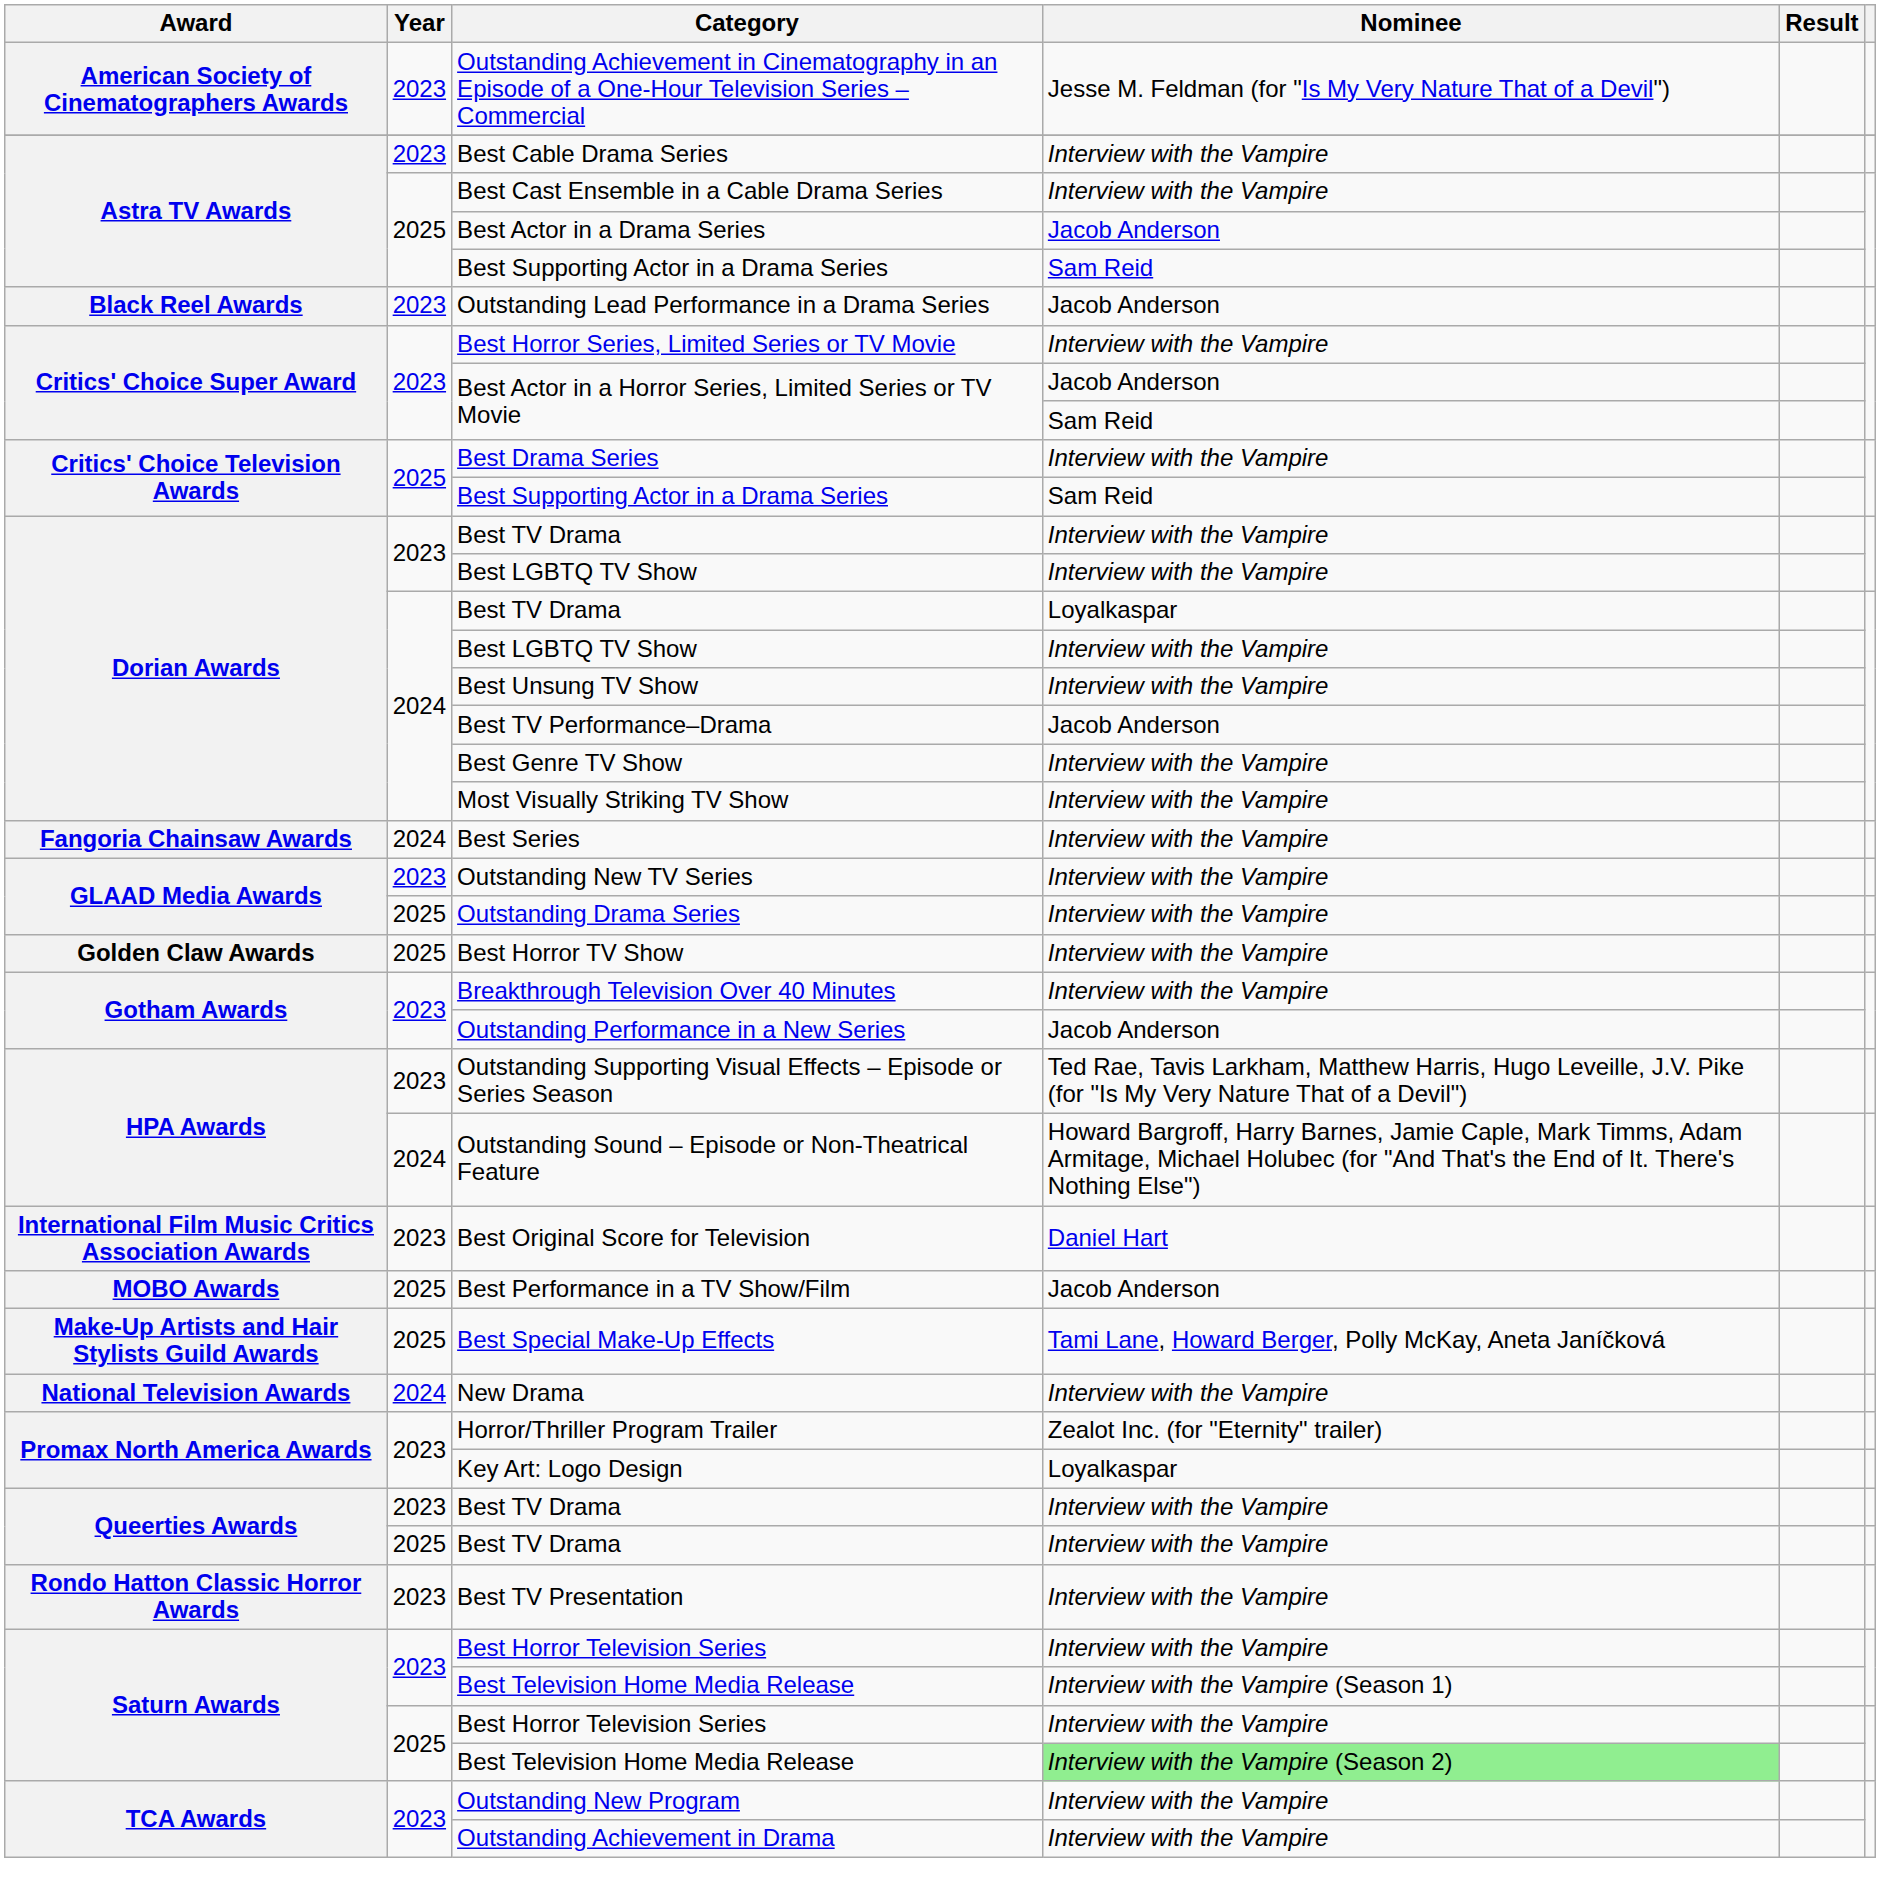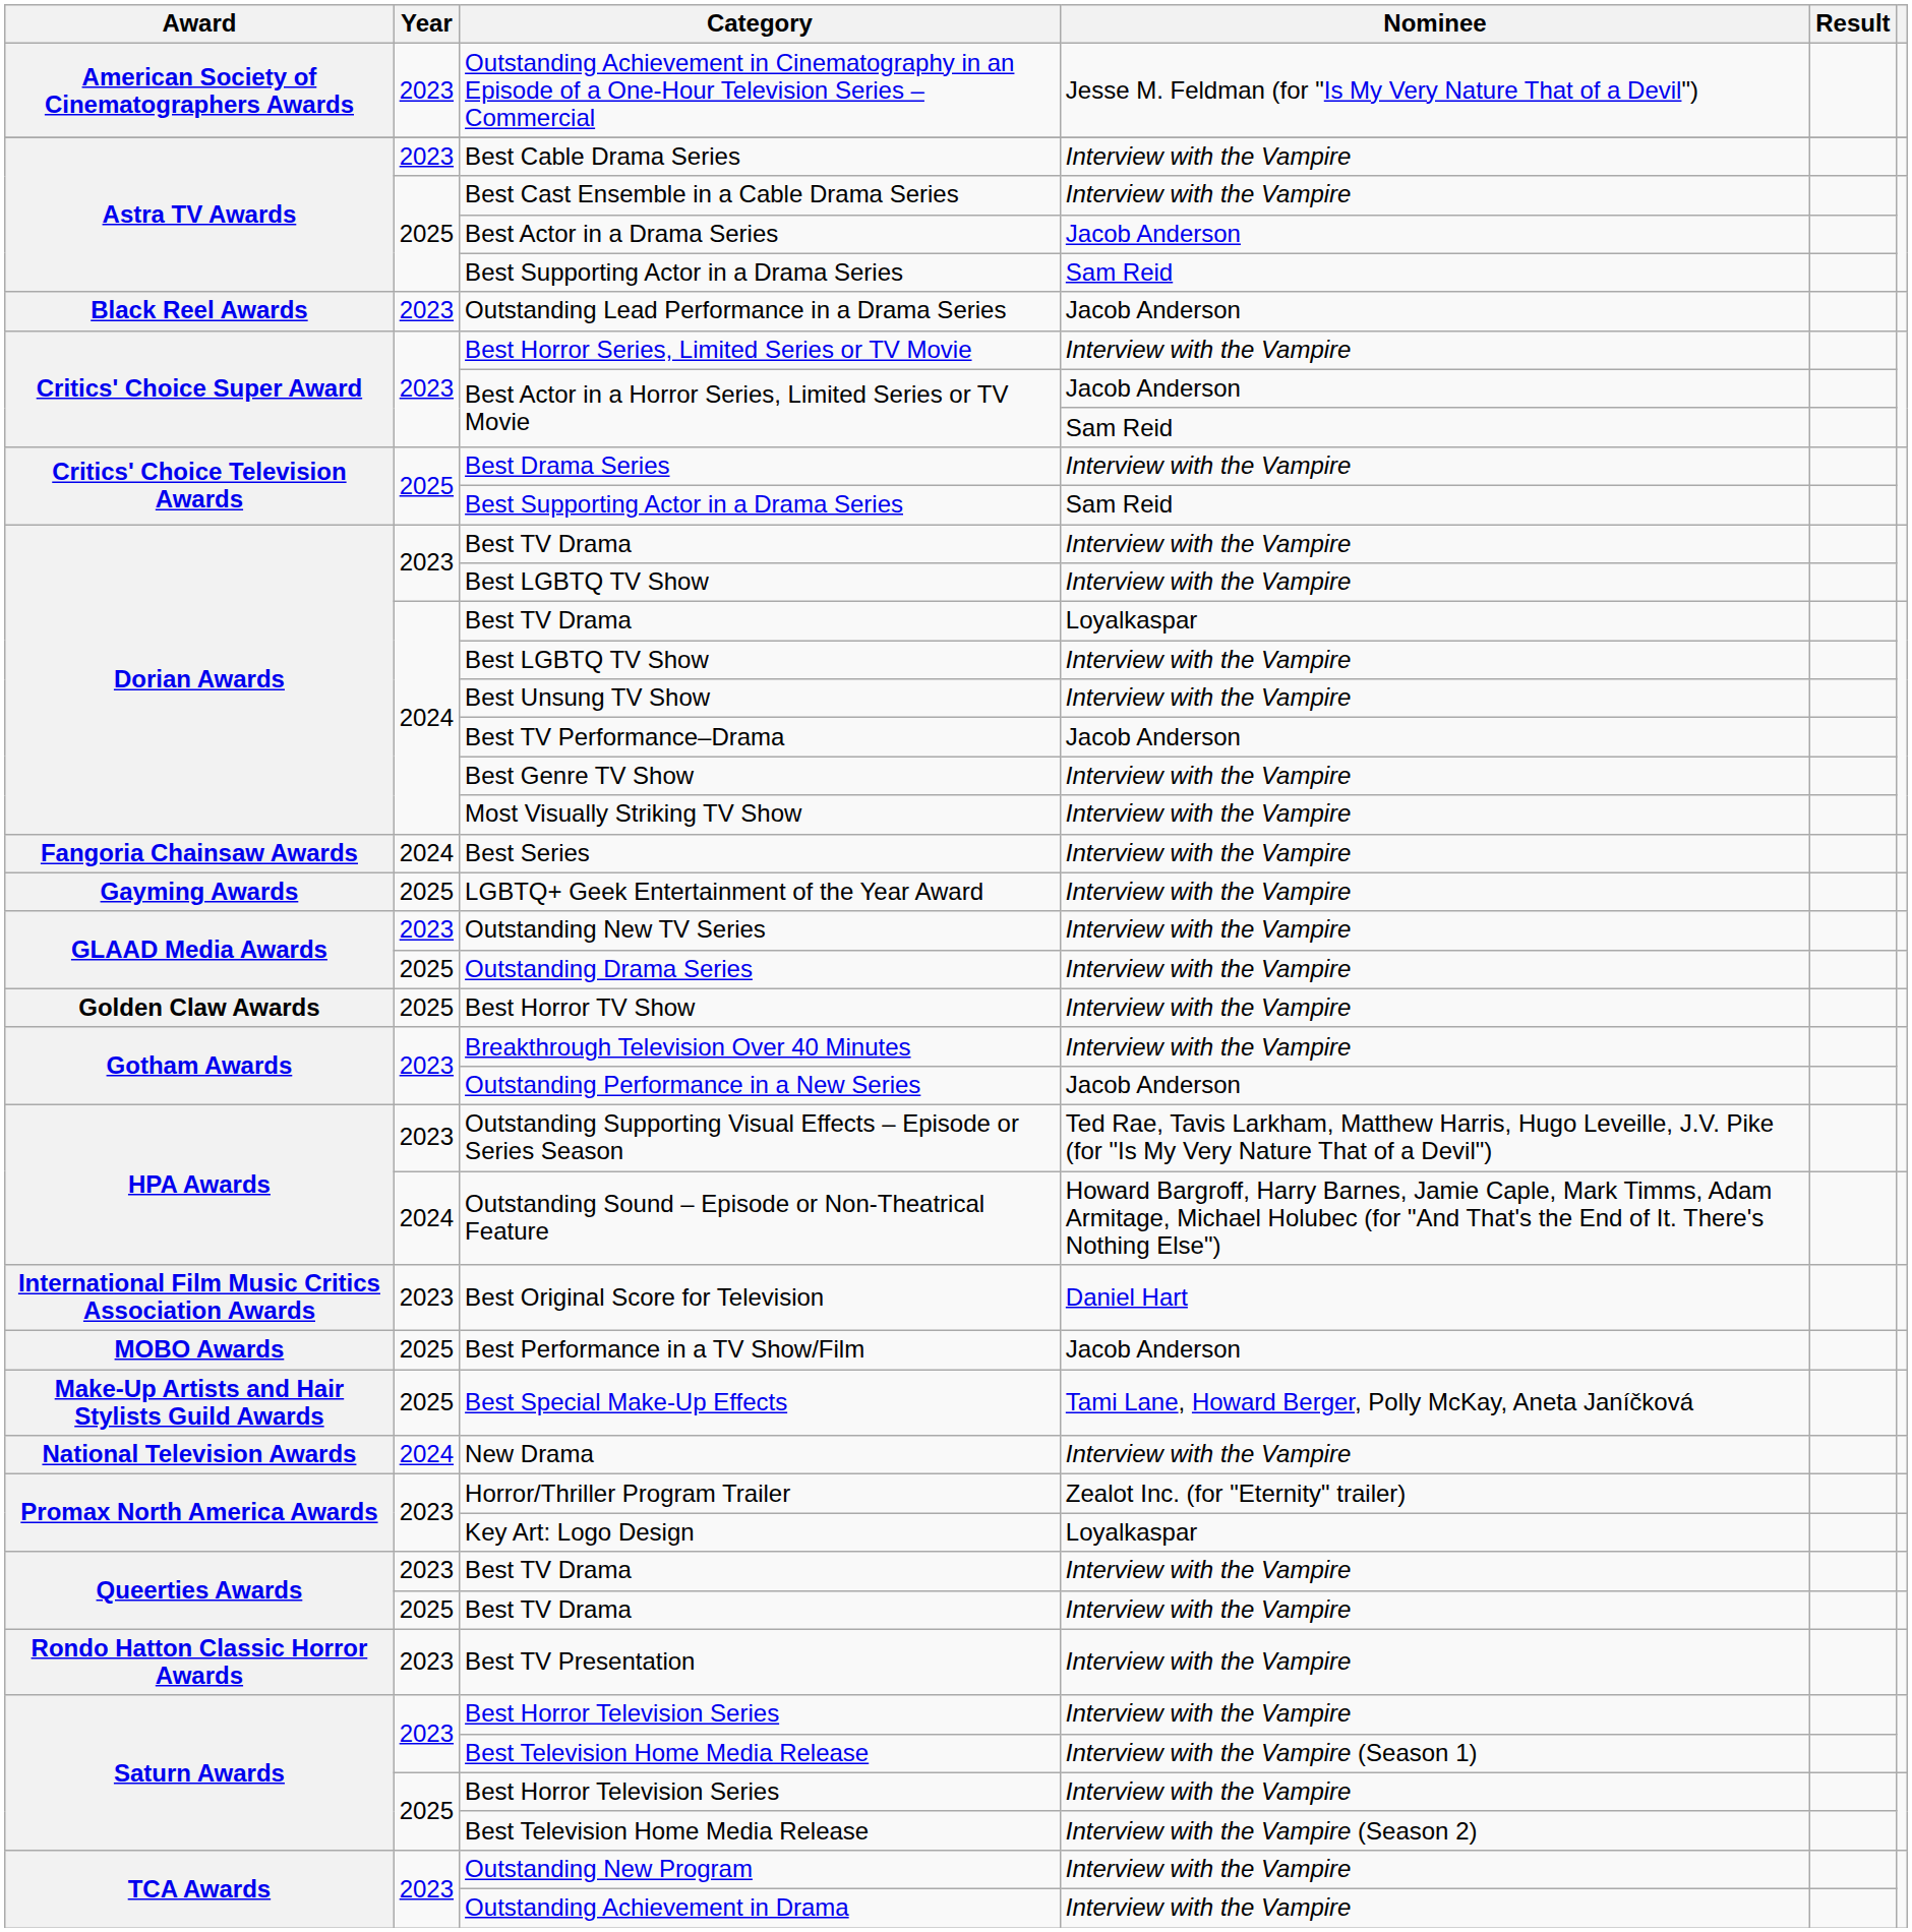+ row: Gayming Awards | 2025 | LGBTQ+ Geek Entertainment of the Year Award | Interview with the Vampire
2025 / Best Television Home Media Release | Nominee: lightgreen background -> no background
